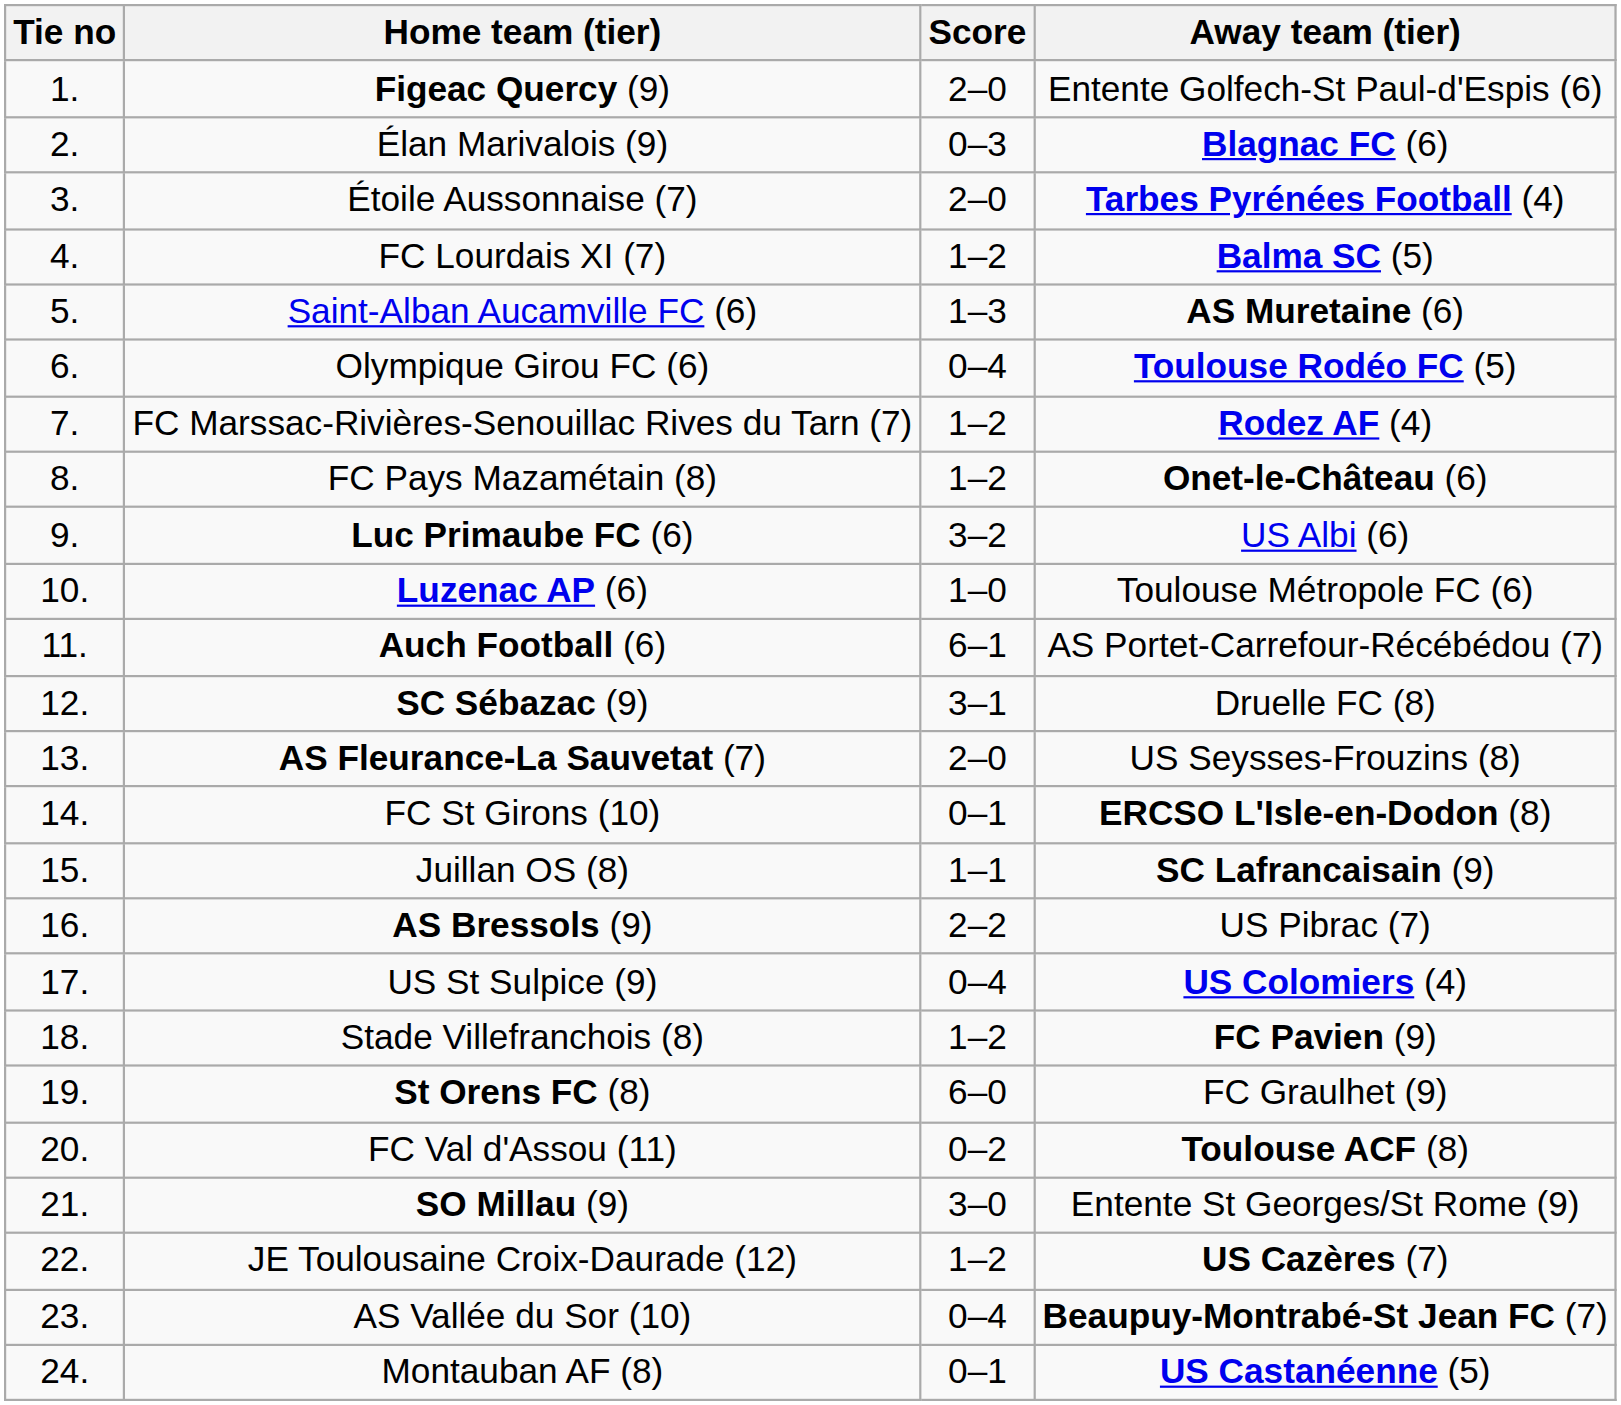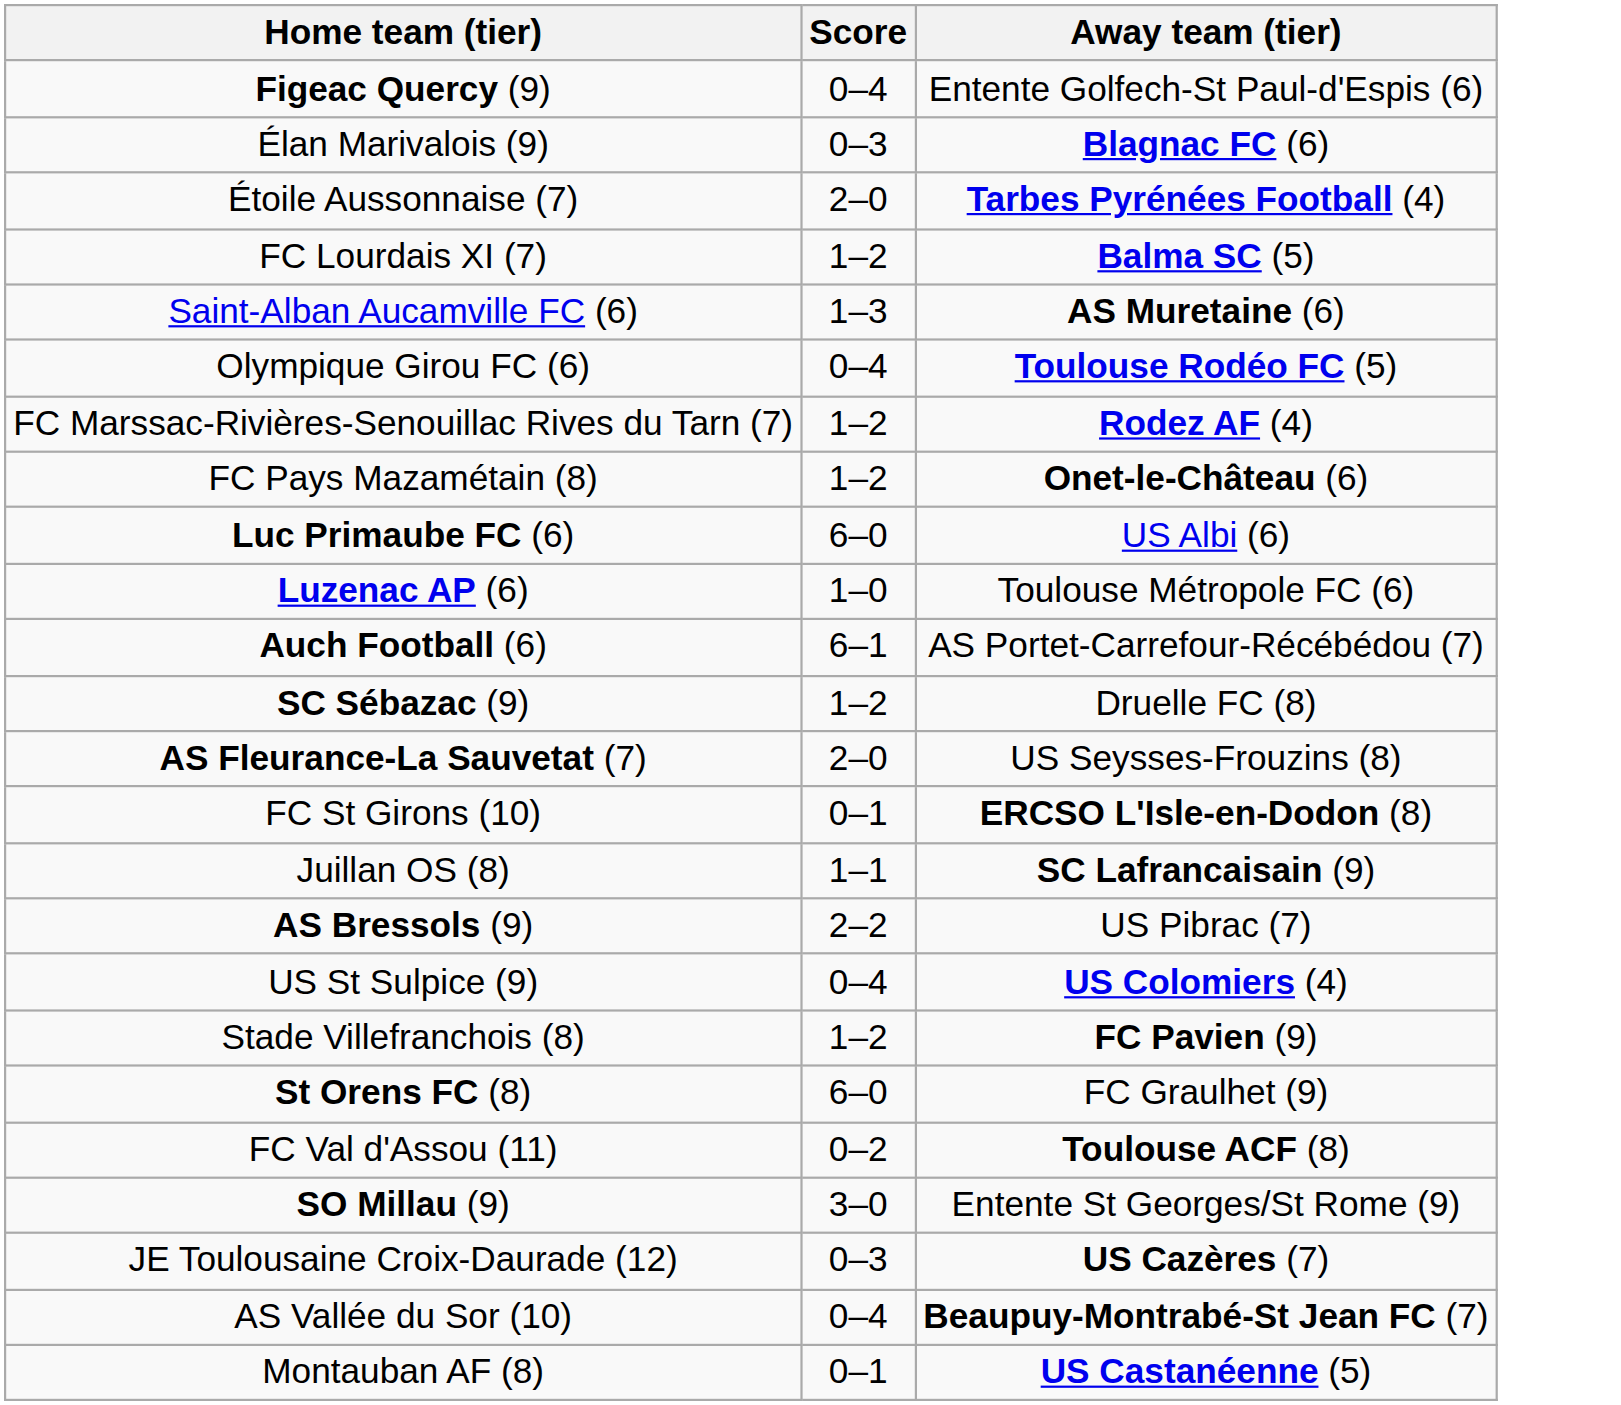- column: Tie no | 1. | 2. | 3. | 4. | 5. | 6. | 7. | 8. | 9. | 10. | 11. | 12. | 13. | 14. | 15. | 16. | 17. | 18. | 19. | 20. | 21. | 22. | 23. | 24.
Figeac Quercy (9) | Score: 2–0 -> 0–4
Luc Primaube FC (6) | Score: 3–2 -> 6–0
SC Sébazac (9) | Score: 3–1 -> 1–2
JE Toulousaine Croix-Daurade (12) | Score: 1–2 -> 0–3
